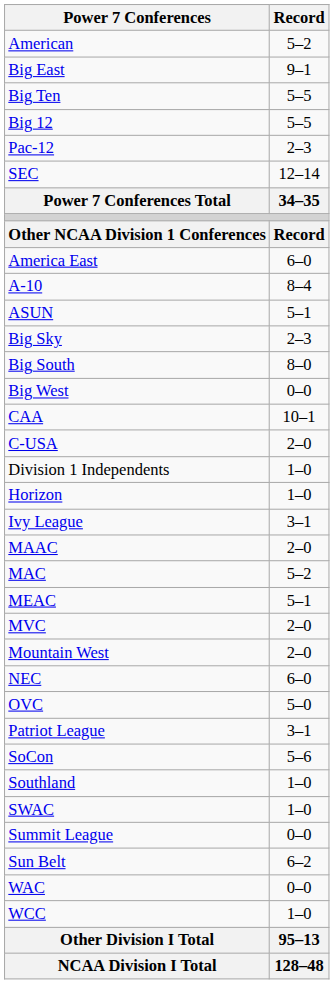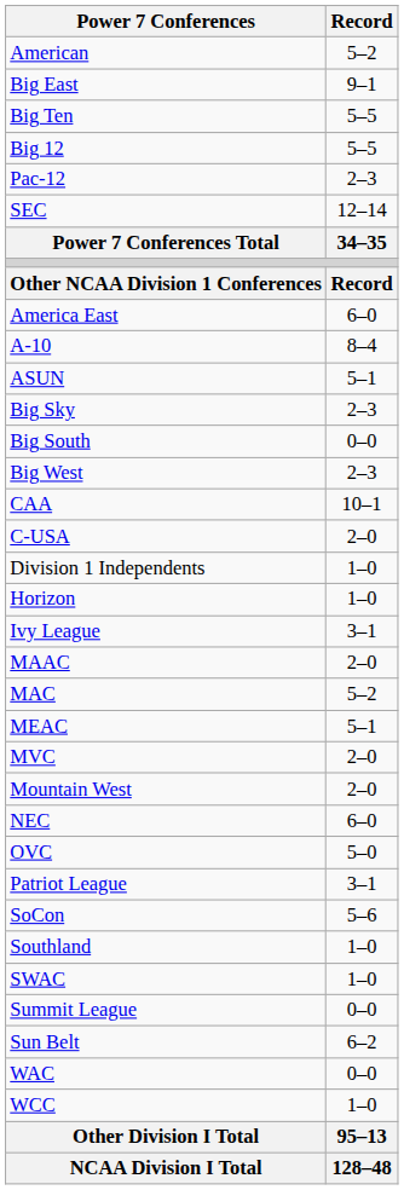Big South | Record: 8–0 -> 0–0
Big West | Record: 0–0 -> 2–3
